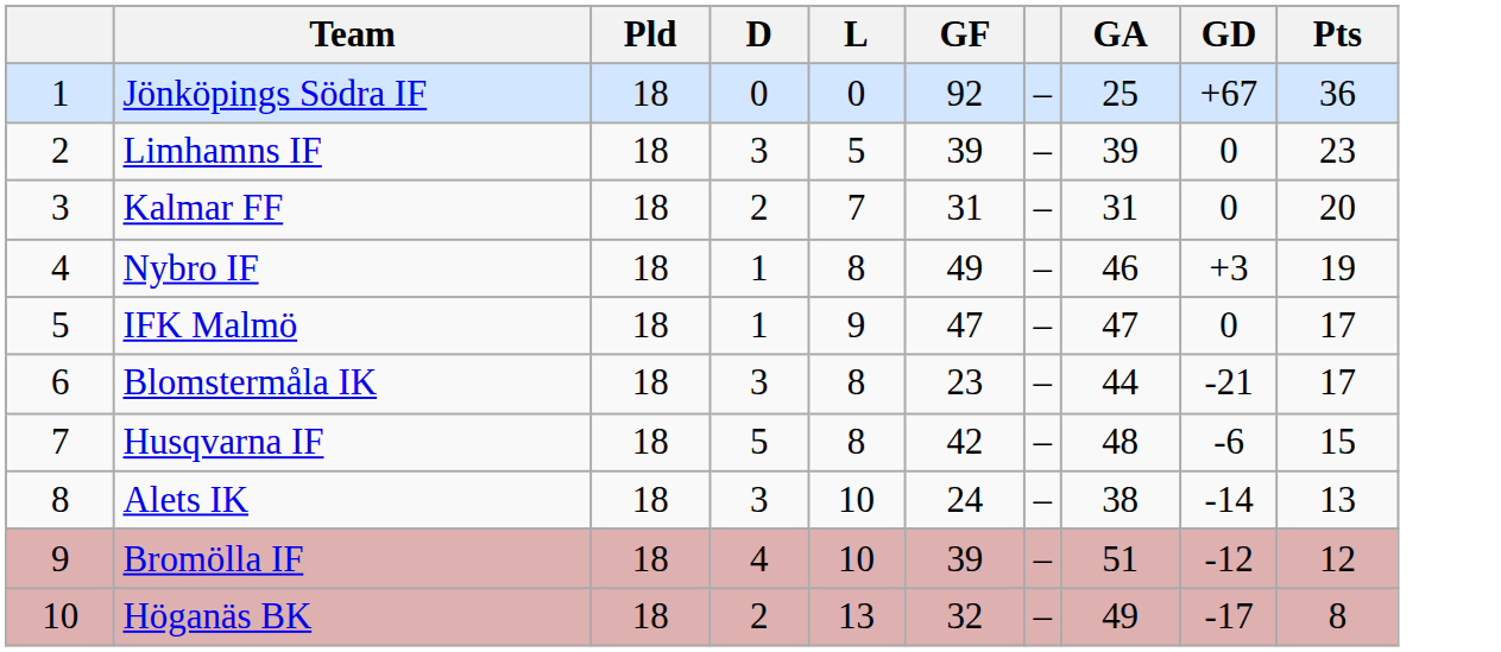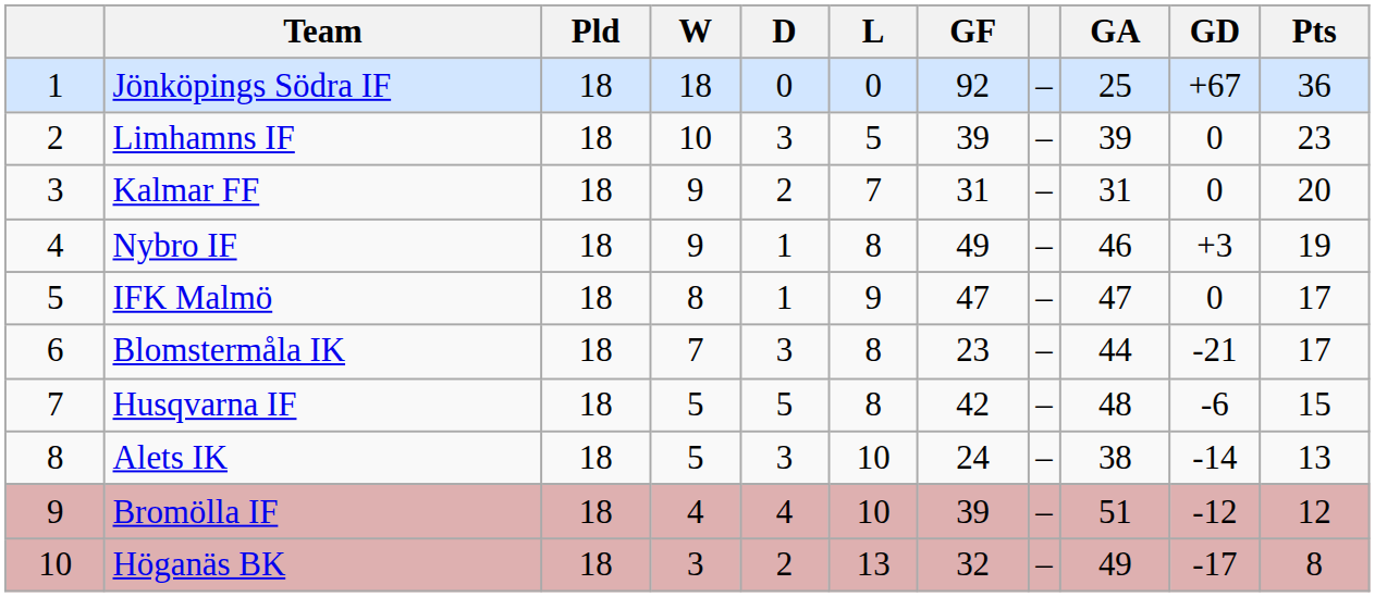+ column: W | 18 | 10 | 9 | 9 | 8 | 7 | 5 | 5 | 4 | 3
